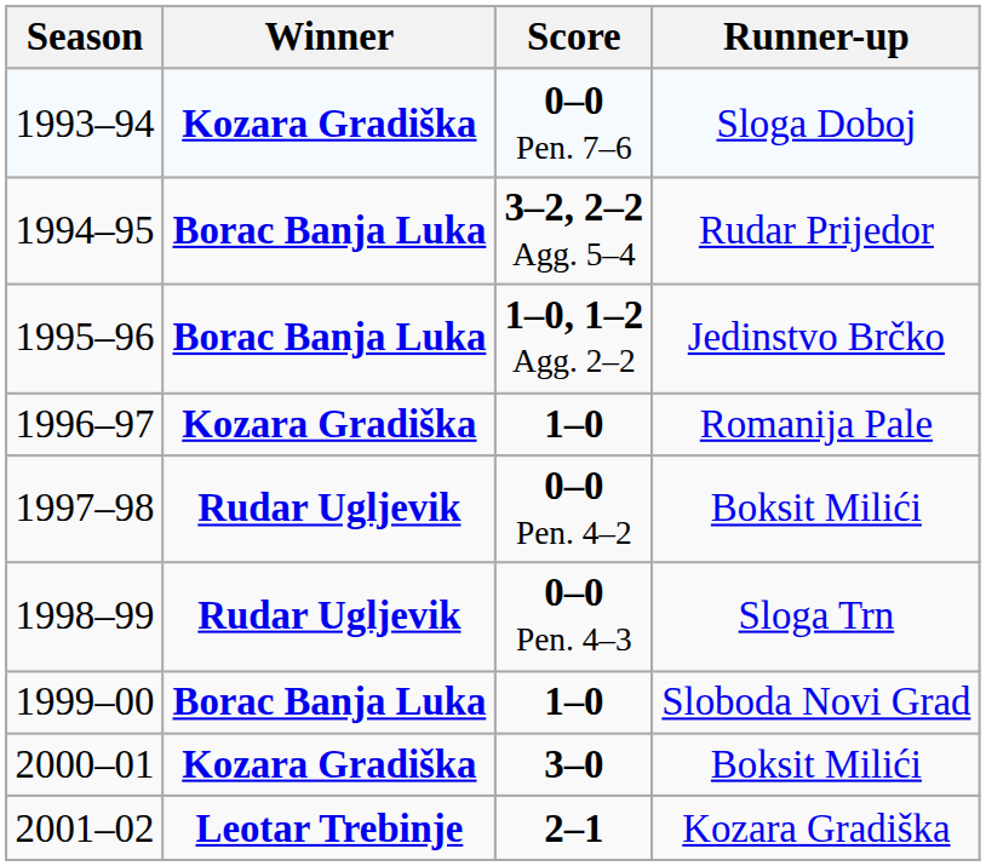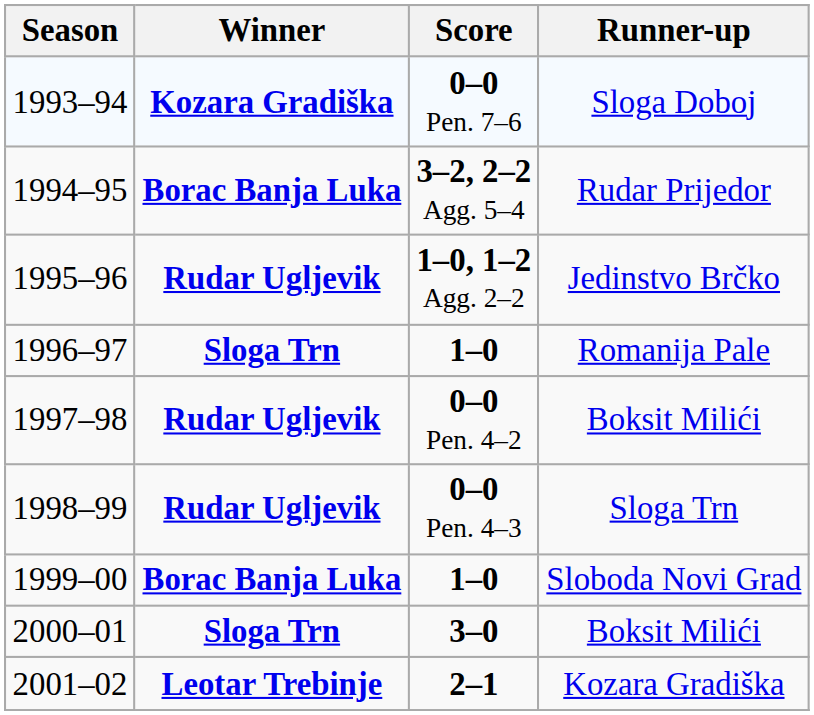1995–96 | Winner: Borac Banja Luka -> Rudar Ugljevik
1996–97 | Winner: Kozara Gradiška -> Sloga Trn
2000–01 | Winner: Kozara Gradiška -> Sloga Trn
